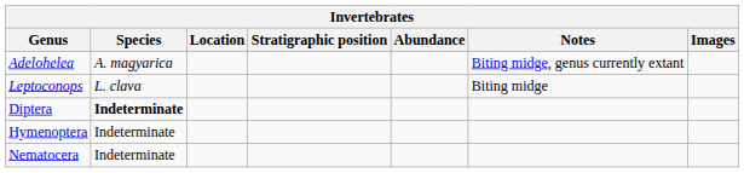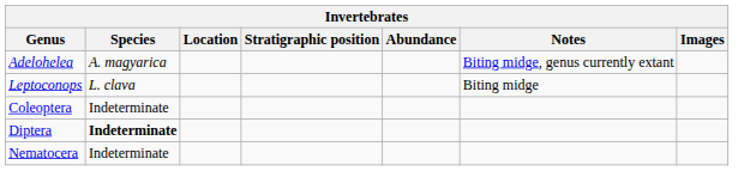+ row: Coleoptera | Indeterminate
- row: Hymenoptera | Indeterminate
